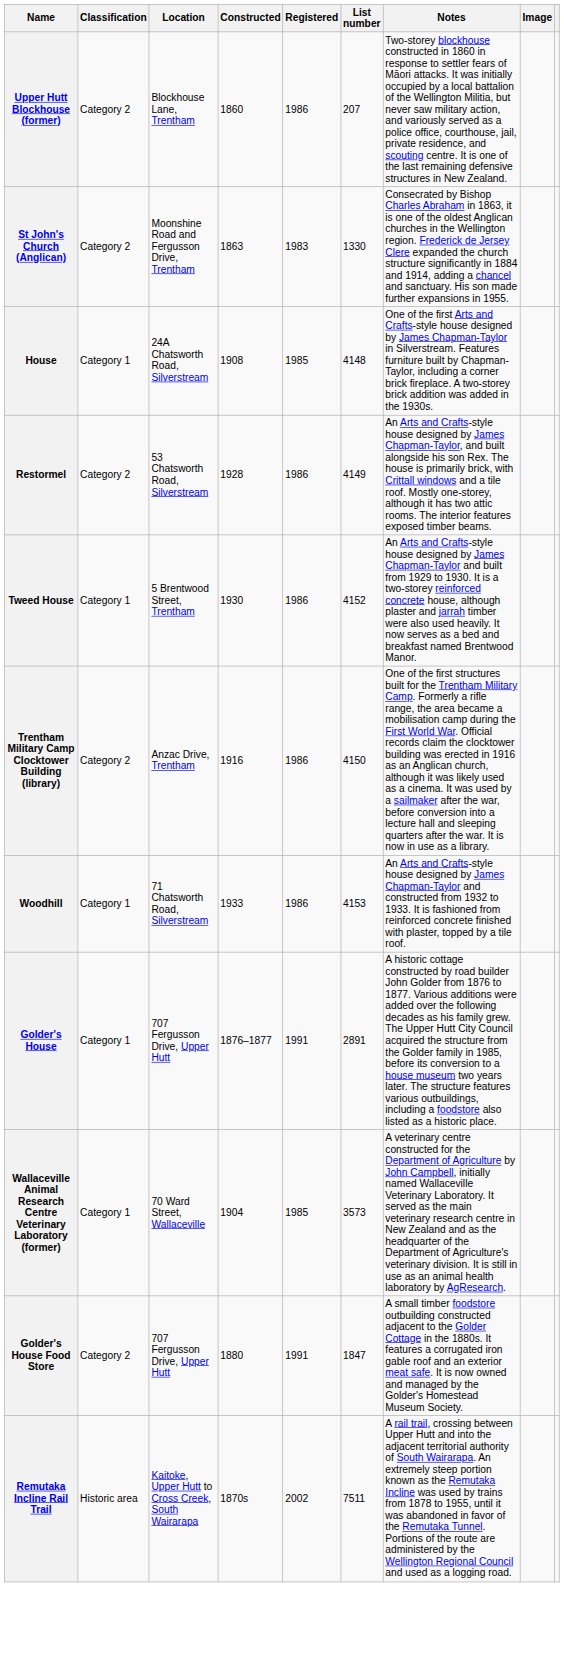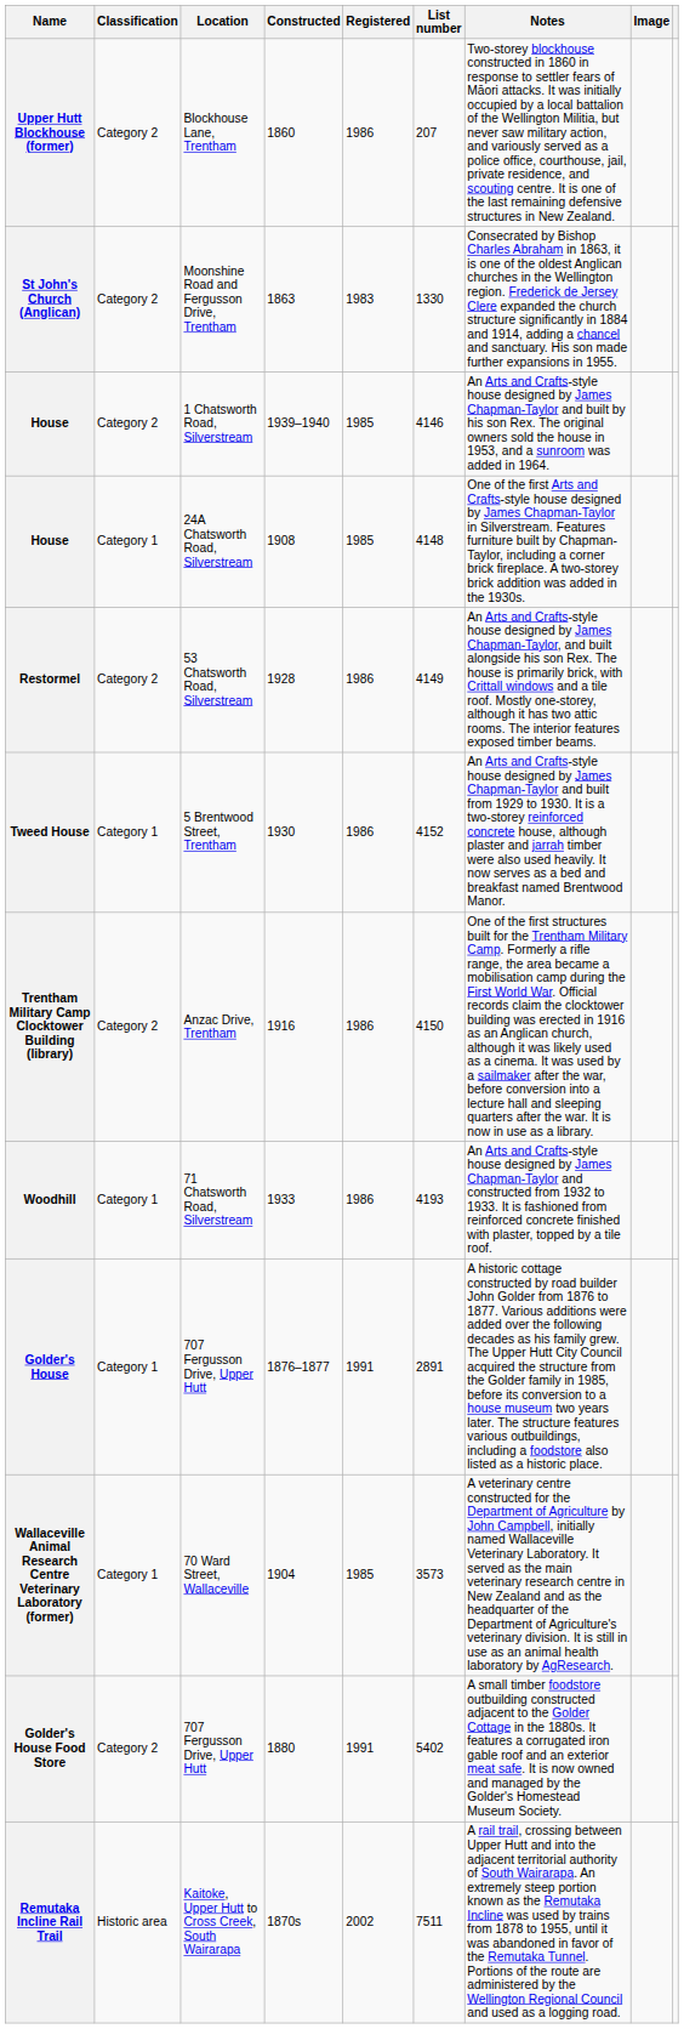+ row: House | Category 2 | 1 Chatsworth Road, Silverstream | 1939–1940 | 1985 | 4146 | An Arts and Crafts-style house designed by James Chapman-Taylor and built by his son Rex. The original owners sold the house in 1953, and a sunroom was added in 1964.
Woodhill | List number: 4153 -> 4193
Golder's House Food Store | List number: 1847 -> 5402
